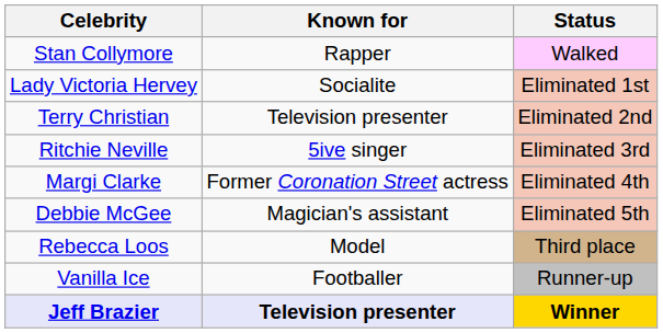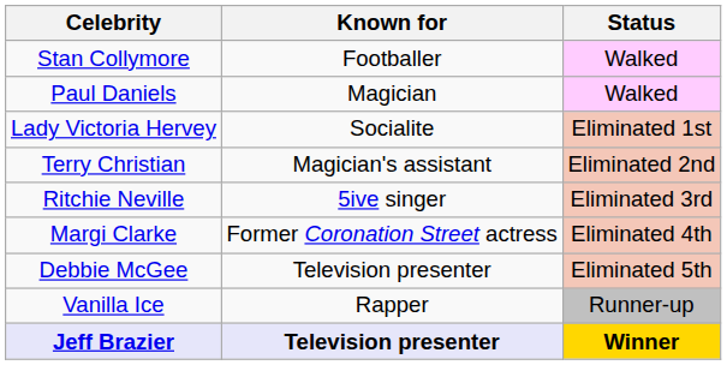Stan Collymore | Known for: Rapper -> Footballer
+ row: Paul Daniels | Magician | Walked
Terry Christian | Known for: Television presenter -> Magician's assistant
Debbie McGee | Known for: Magician's assistant -> Television presenter
- row: Rebecca Loos | Model | Third place
Vanilla Ice | Known for: Footballer -> Rapper
